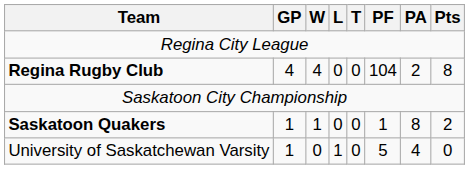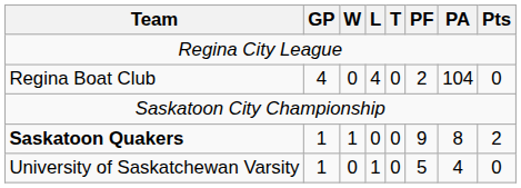- row: Regina Rugby Club | 4 | 4 | 0 | 0 | 104 | 2 | 8
+ row: Regina Boat Club | 4 | 0 | 4 | 0 | 2 | 104 | 0
Saskatoon Quakers | PF: 1 -> 9
